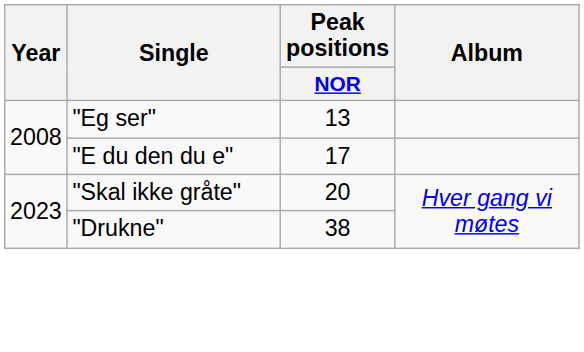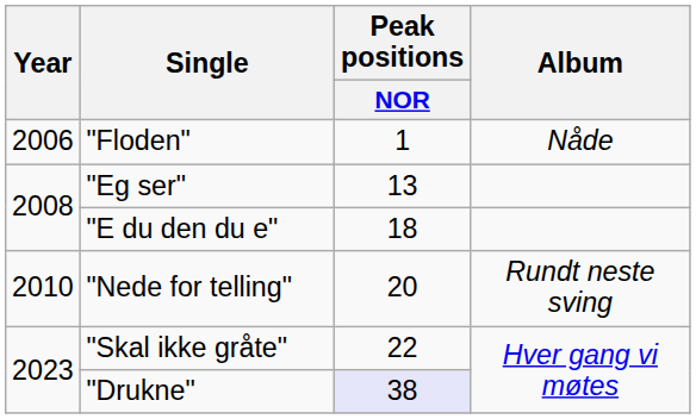+ row: 2006 | "Floden" | 1 | Nåde
"E du den du e" | Peak positions / NOR: 17 -> 18
+ row: 2010 | "Nede for telling" | 20 | Rundt neste sving
"Skal ikke gråte" | Peak positions / NOR: 20 -> 22
"Drukne" | Peak positions / NOR: no background -> lavender background
